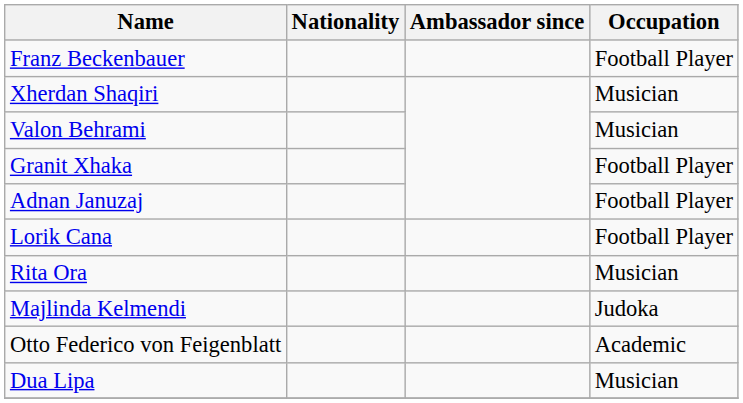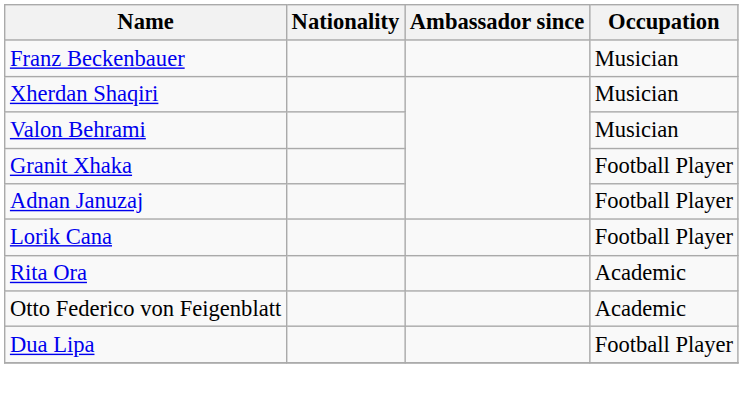Franz Beckenbauer | Occupation: Football Player -> Musician
Rita Ora | Occupation: Musician -> Academic
- row: Majlinda Kelmendi | Judoka
Dua Lipa | Occupation: Musician -> Football Player
